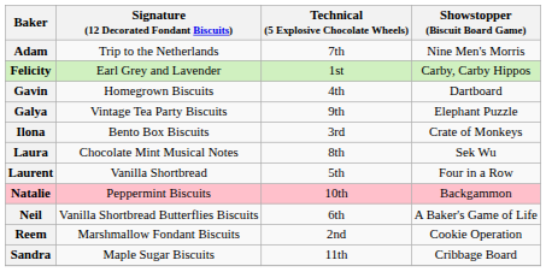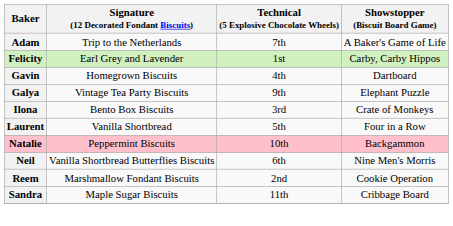Adam | Showstopper (Biscuit Board Game): Nine Men's Morris -> A Baker's Game of Life
- row: Laura | Chocolate Mint Musical Notes | 8th | Sek Wu
Neil | Showstopper (Biscuit Board Game): A Baker's Game of Life -> Nine Men's Morris
